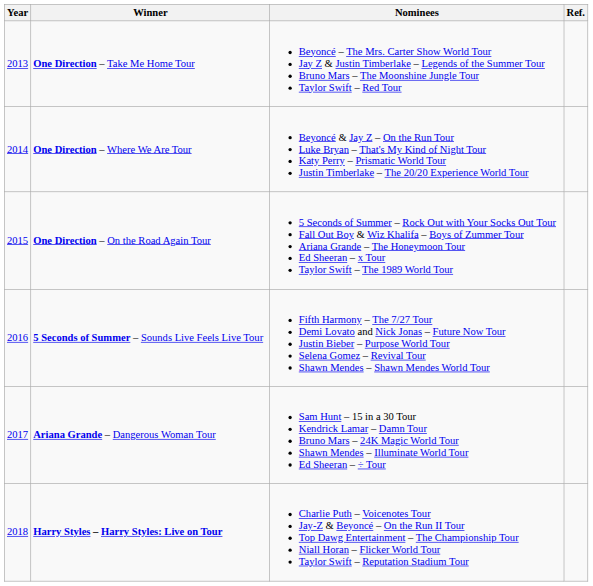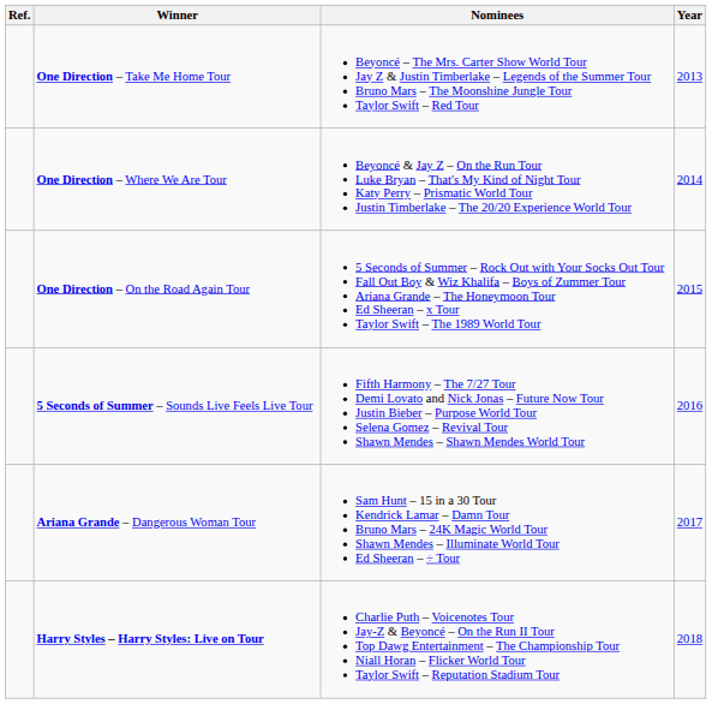columns swapped: Year <-> Ref.
